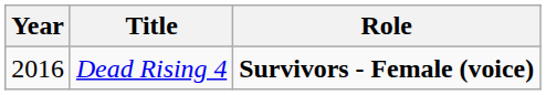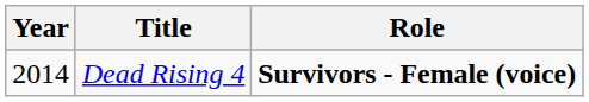Dead Rising 4 | Year: 2016 -> 2014
